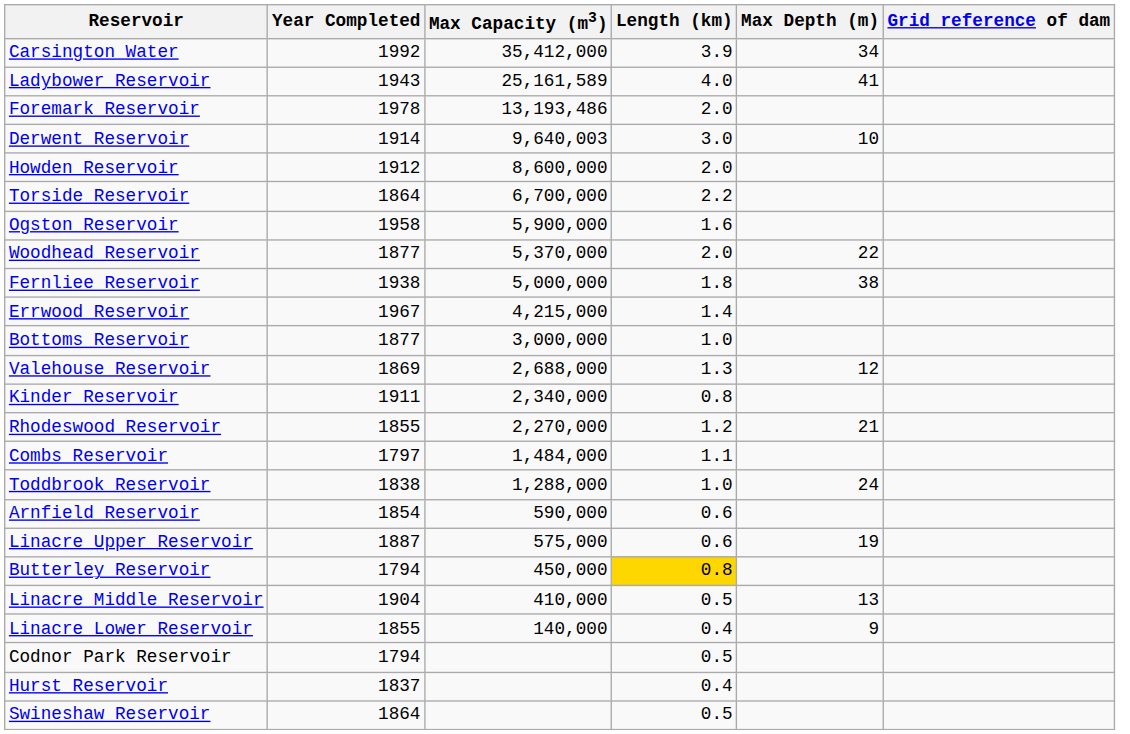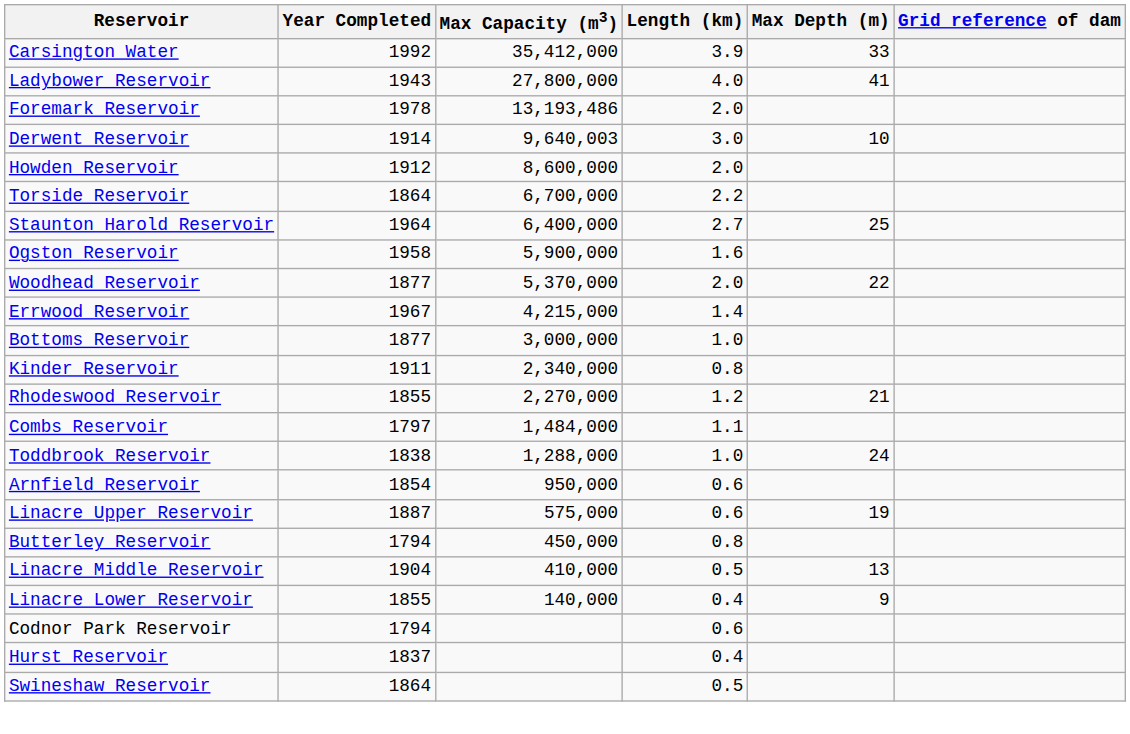Carsington Water | Max Depth (m): 34 -> 33
Ladybower Reservoir | Max Capacity (m3): 25,161,589 -> 27,800,000
+ row: Staunton Harold Reservoir | 1964 | 6,400,000 | 2.7 | 25
- row: Fernliee Reservoir | 1938 | 5,000,000 | 1.8 | 38
- row: Valehouse Reservoir | 1869 | 2,688,000 | 1.3 | 12
Arnfield Reservoir | Max Capacity (m3): 590,000 -> 950,000
Butterley Reservoir | Length (km): gold background -> no background
Codnor Park Reservoir | Length (km): 0.5 -> 0.6
